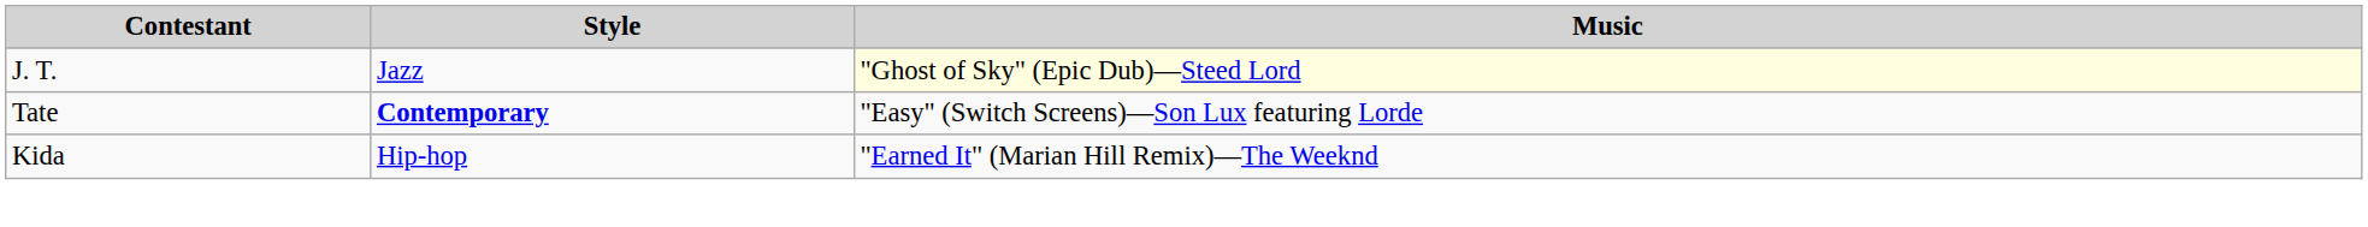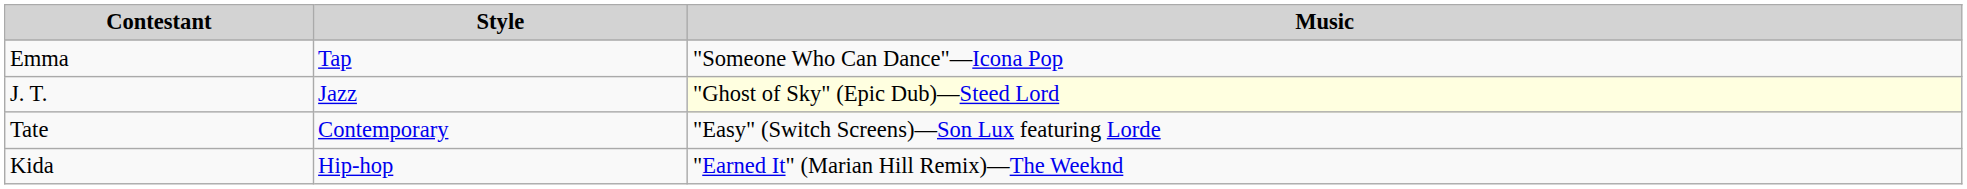+ row: Emma | Tap | "Someone Who Can Dance"—Icona Pop
Tate | Style: bold -> normal
